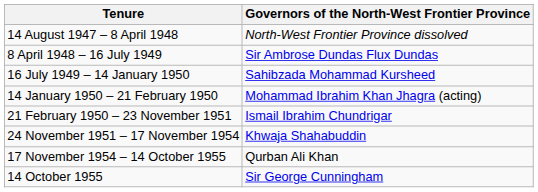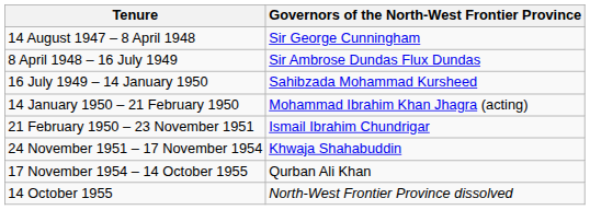14 August 1947 – 8 April 1948 | Governors of the North-West Frontier Province: North-West Frontier Province dissolved -> Sir George Cunningham
14 October 1955 | Governors of the North-West Frontier Province: Sir George Cunningham -> North-West Frontier Province dissolved
